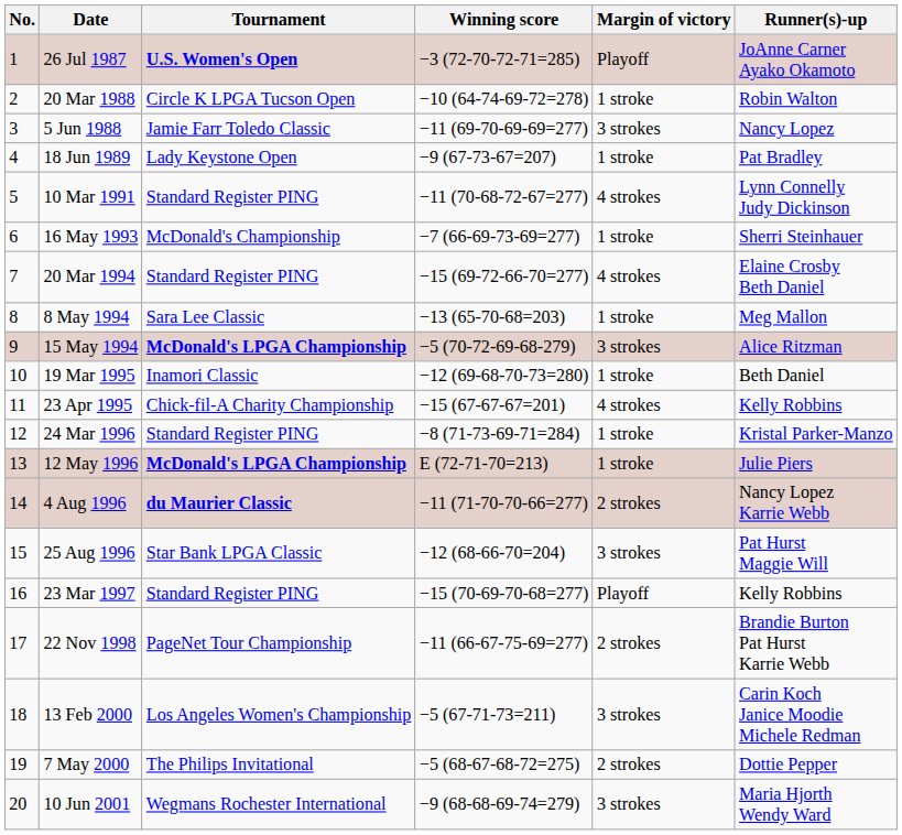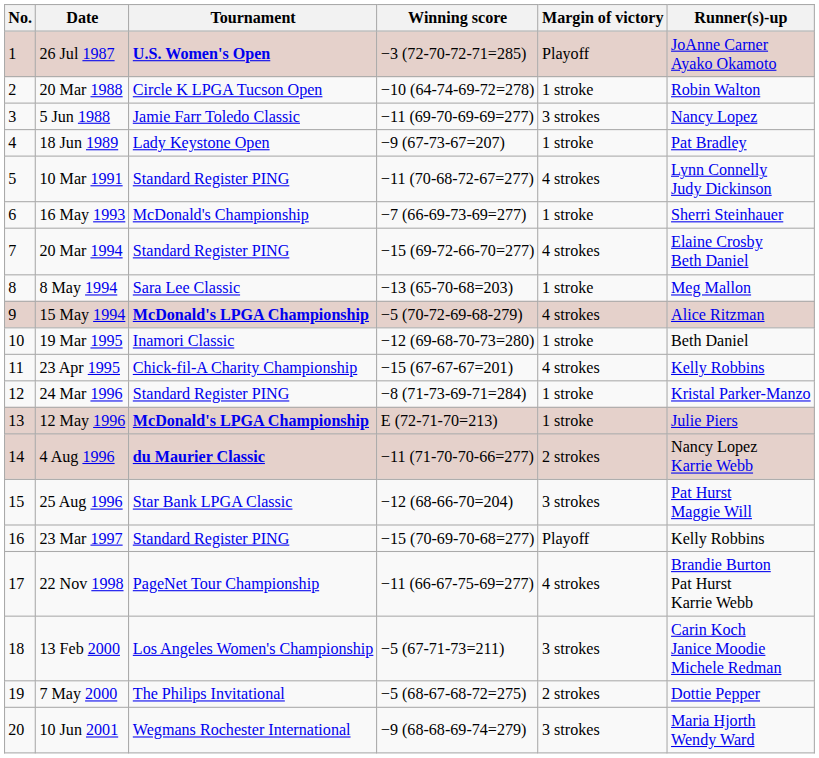15 May 1994 | Margin of victory: 3 strokes -> 4 strokes
22 Nov 1998 | Margin of victory: 2 strokes -> 4 strokes
